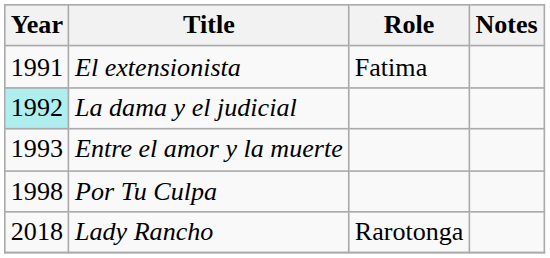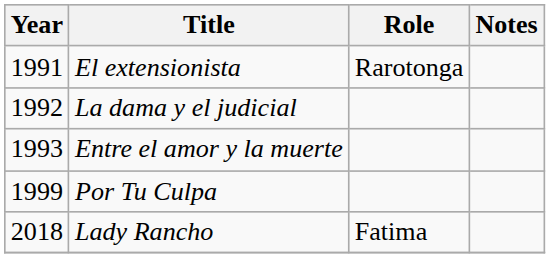El extensionista | Role: Fatima -> Rarotonga
La dama y el judicial | Year: paleturquoise background -> no background
Por Tu Culpa | Year: 1998 -> 1999
Lady Rancho | Role: Rarotonga -> Fatima
